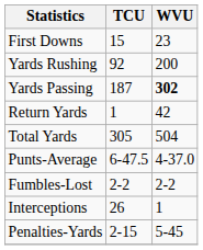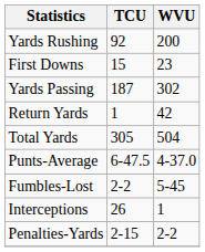rows swapped: First Downs <-> Yards Rushing
Yards Passing | WVU: bold -> normal
Fumbles-Lost | WVU: 2-2 -> 5-45
Penalties-Yards | WVU: 5-45 -> 2-2
